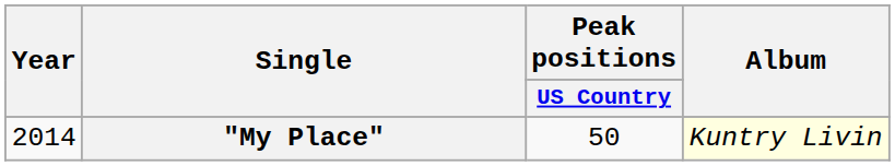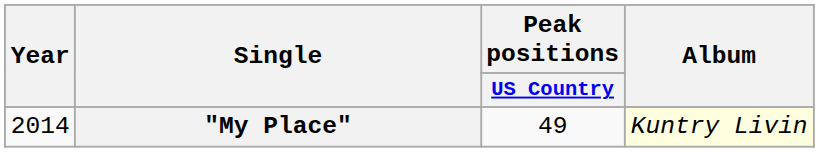"My Place" | Peak positions / US Country: 50 -> 49
